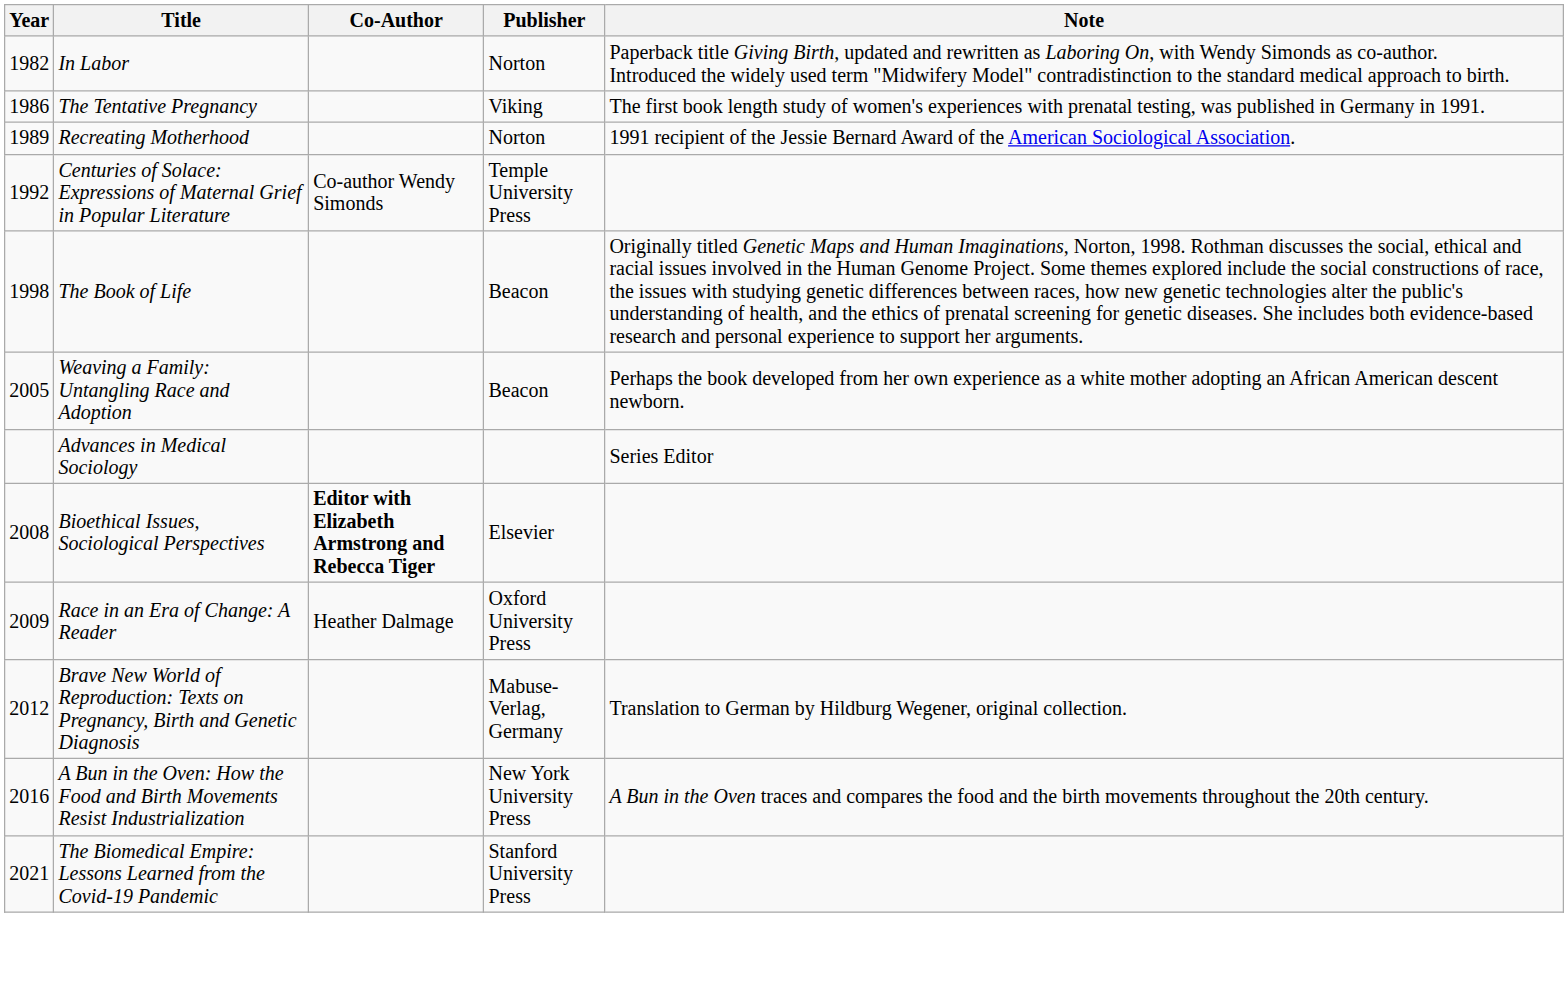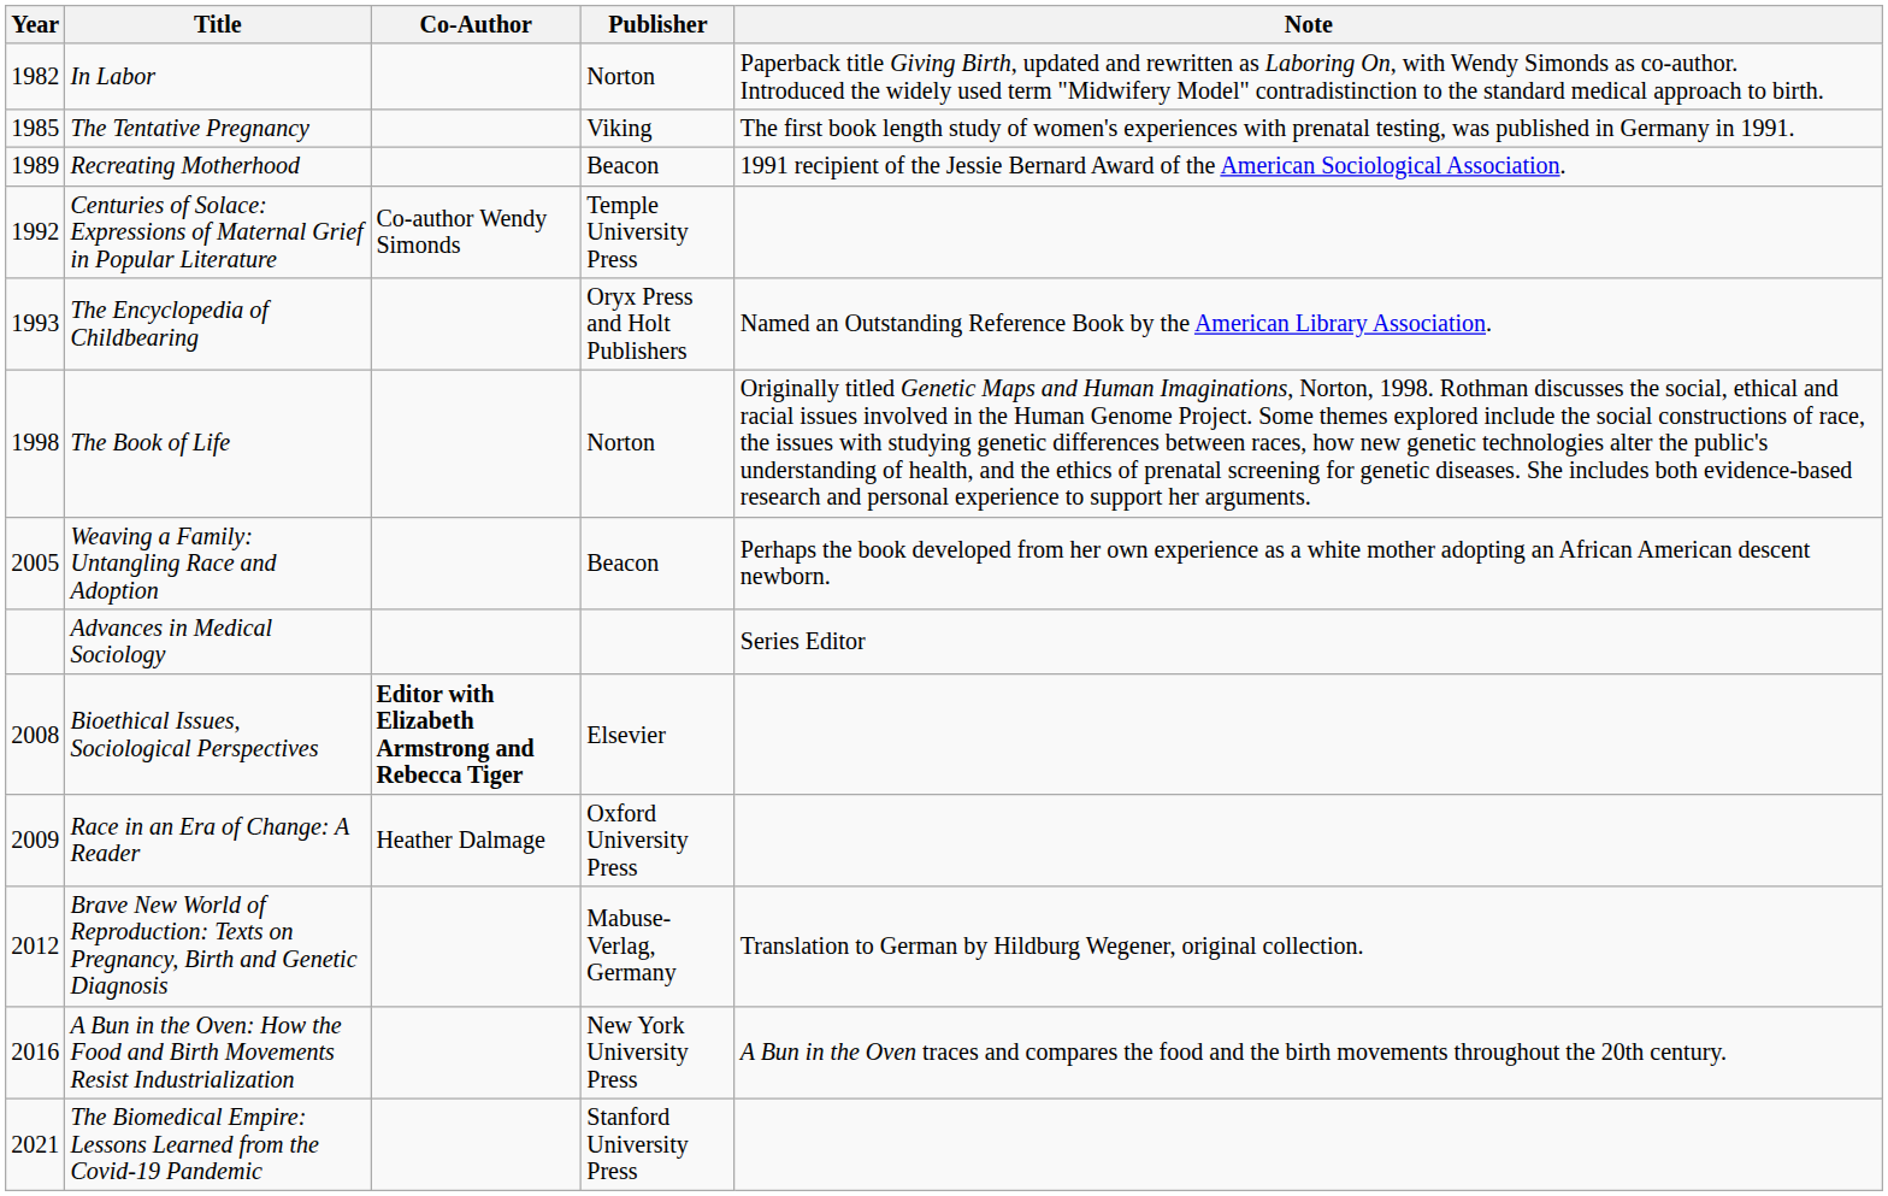The Tentative Pregnancy | Year: 1986 -> 1985
Recreating Motherhood | Publisher: Norton -> Beacon
+ row: 1993 | The Encyclopedia of Childbearing | Oryx Press and Holt Publishers | Named an Outstanding Reference Book by the American Library Association.
The Book of Life | Publisher: Beacon -> Norton
